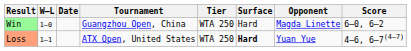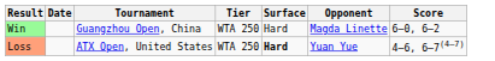- column: W–L | 1–0 | 1–1
